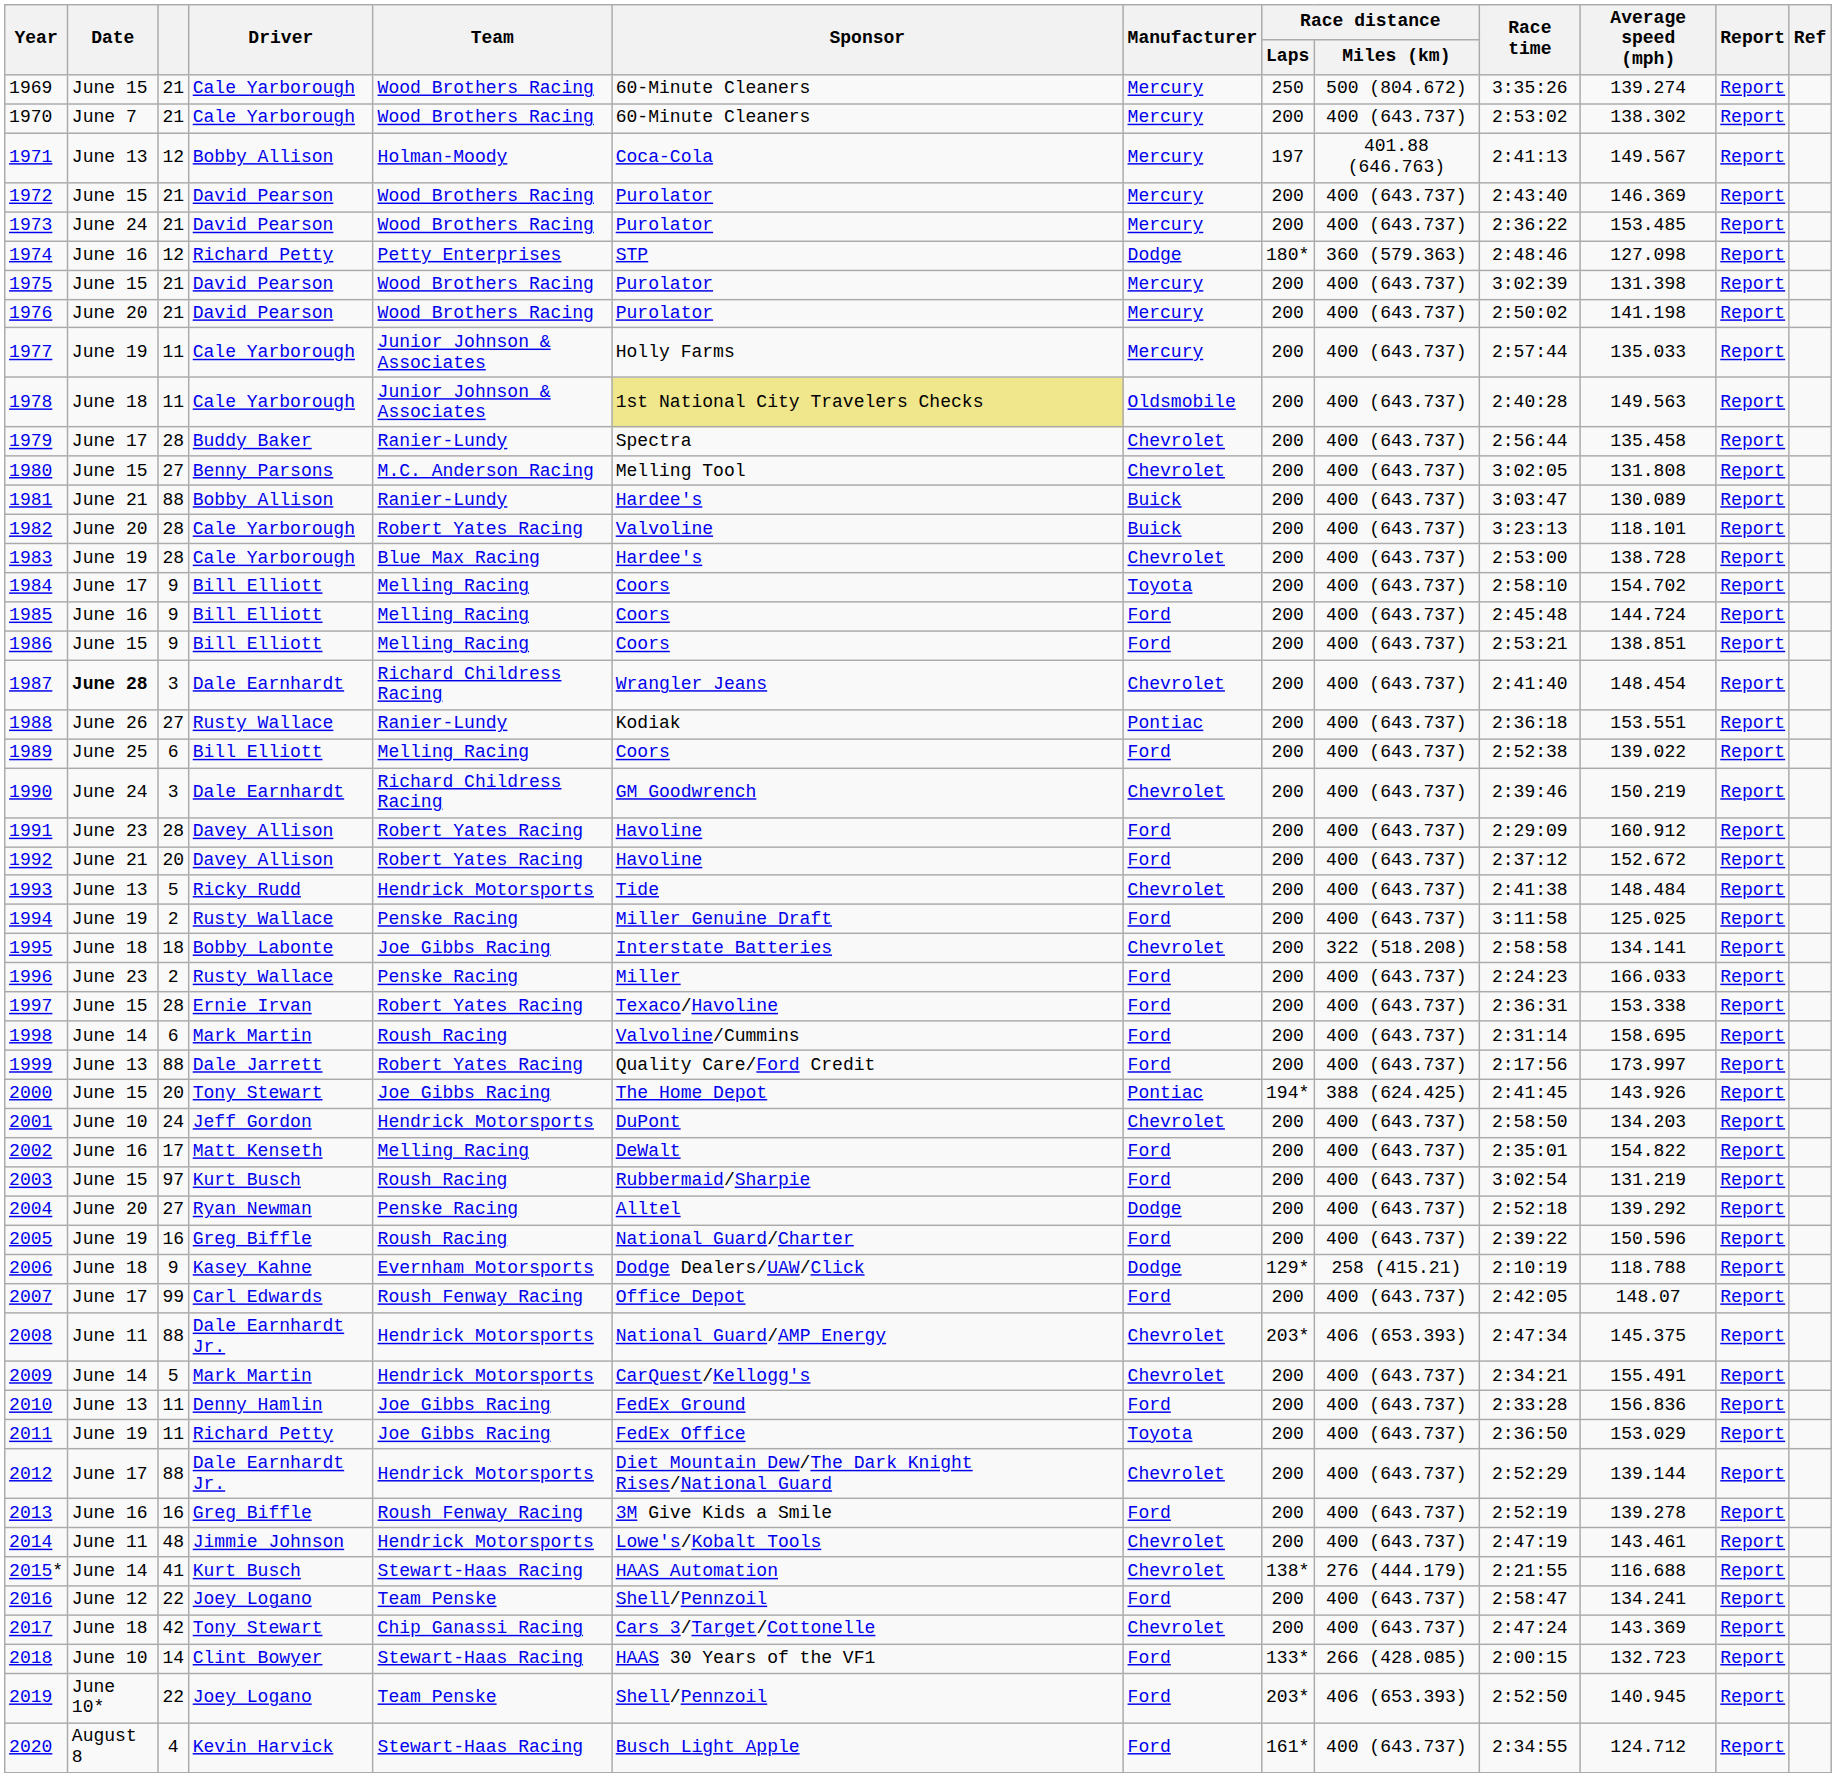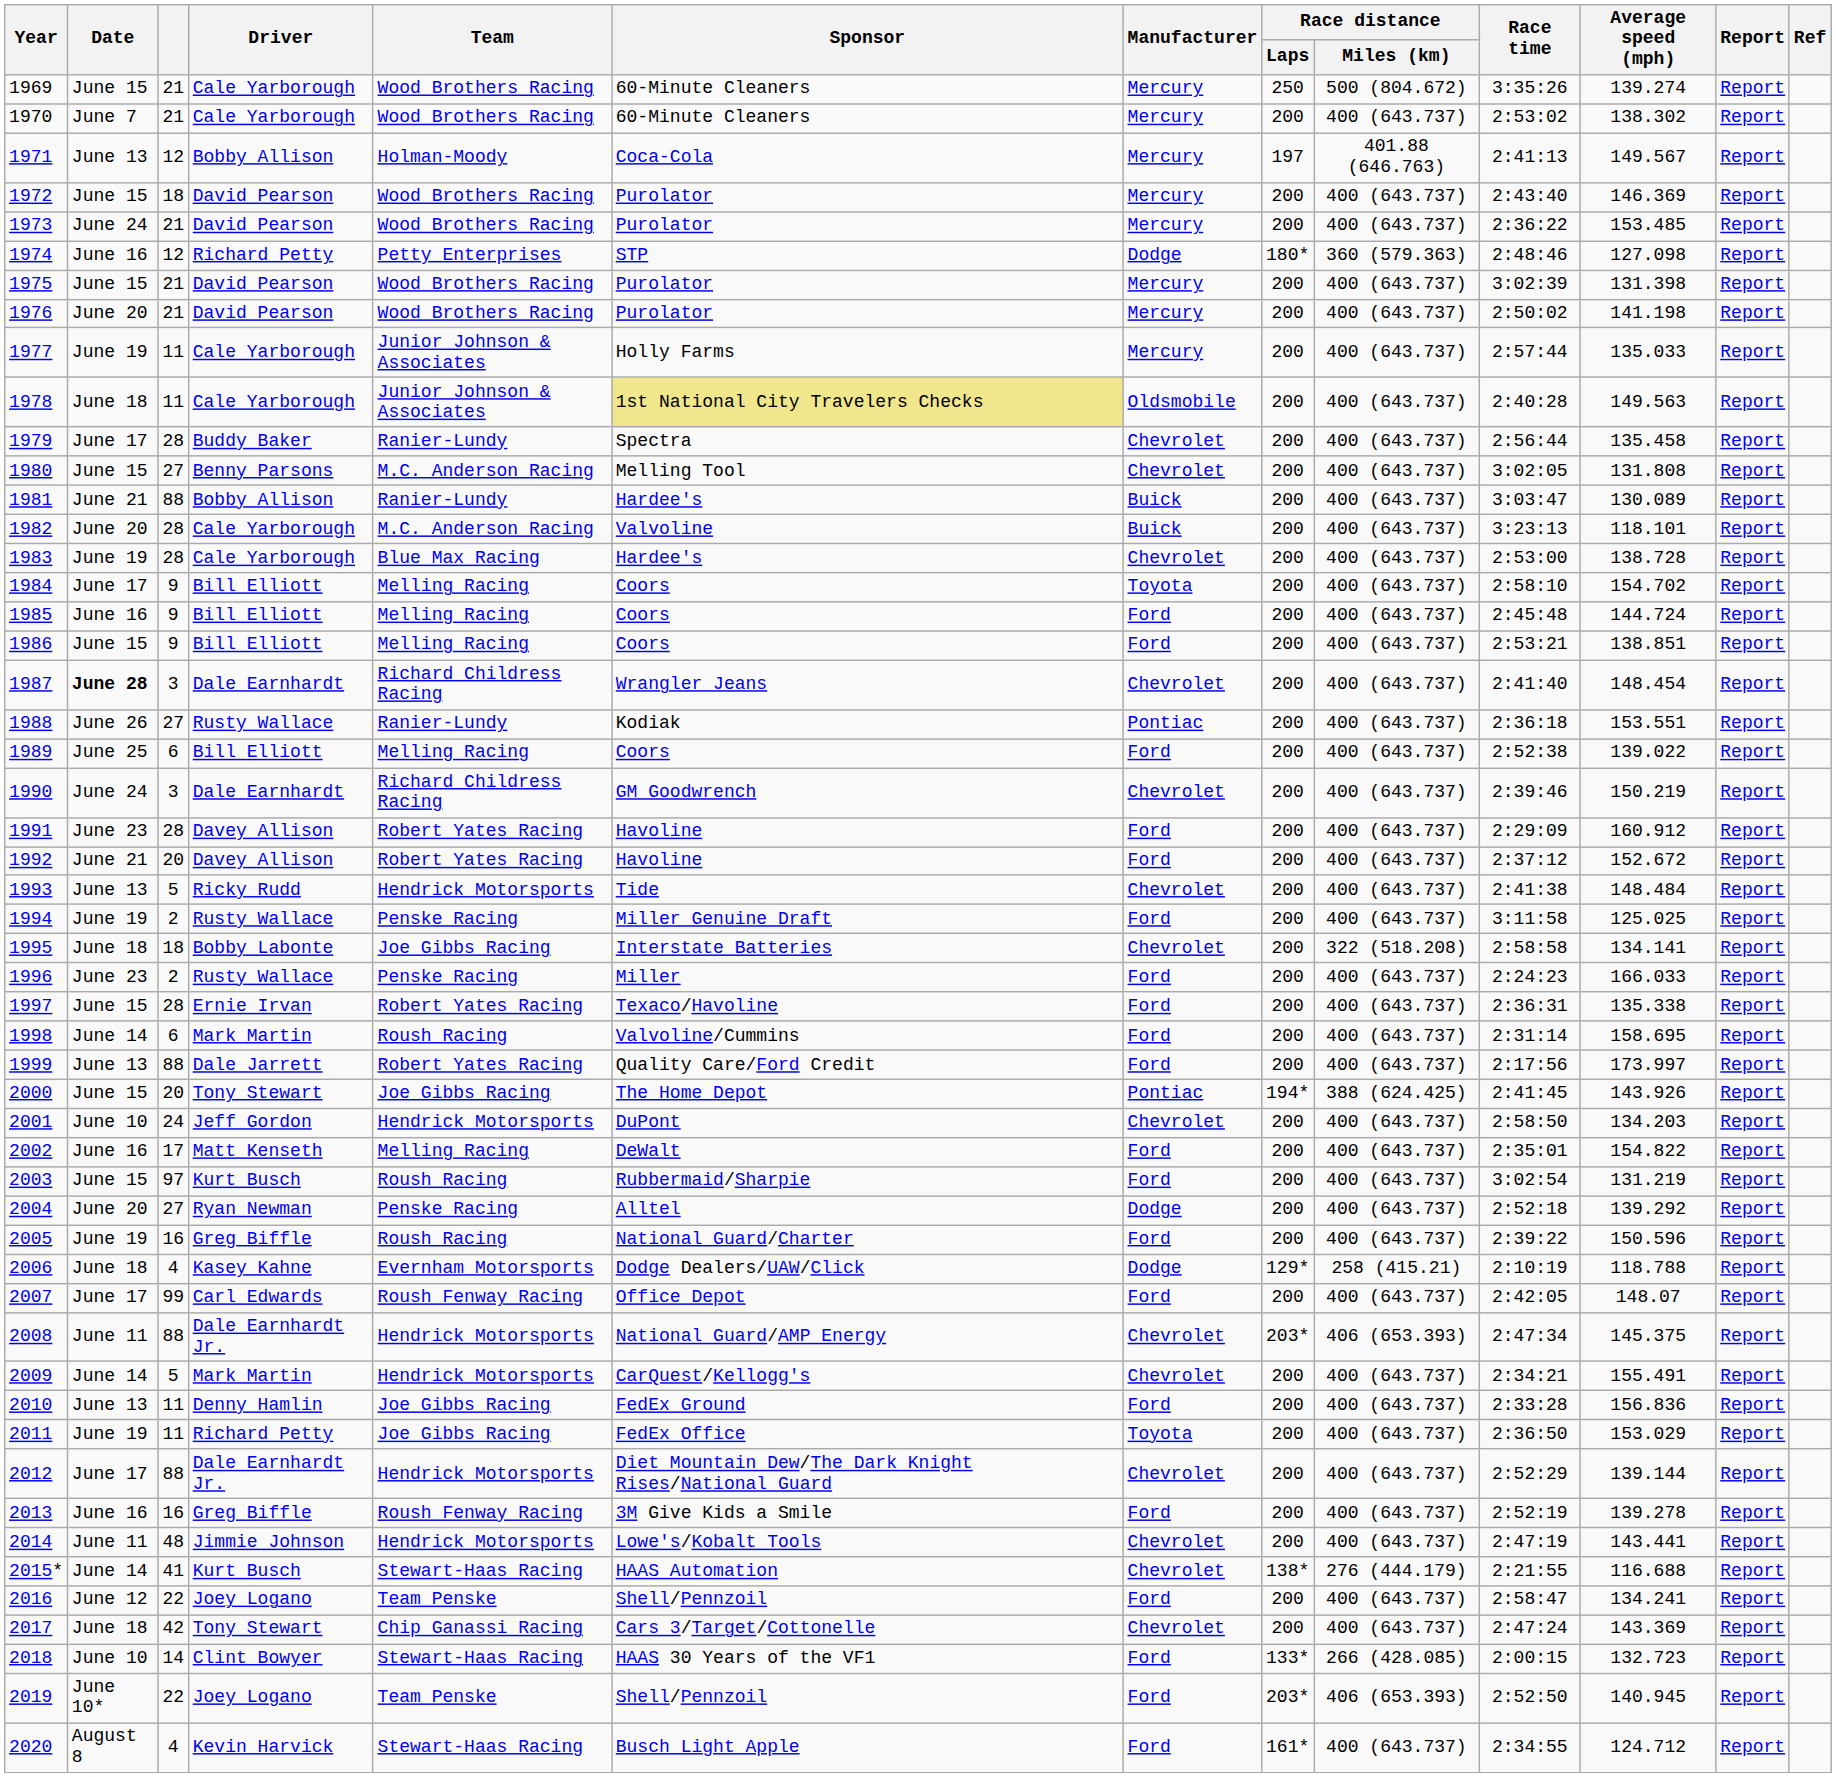1972 | column 3: 21 -> 18
1982 | Team: Robert Yates Racing -> M.C. Anderson Racing
1997 | Average speed (mph): 153.338 -> 135.338
2006 | column 3: 9 -> 4
2014 | Average speed (mph): 143.461 -> 143.441
